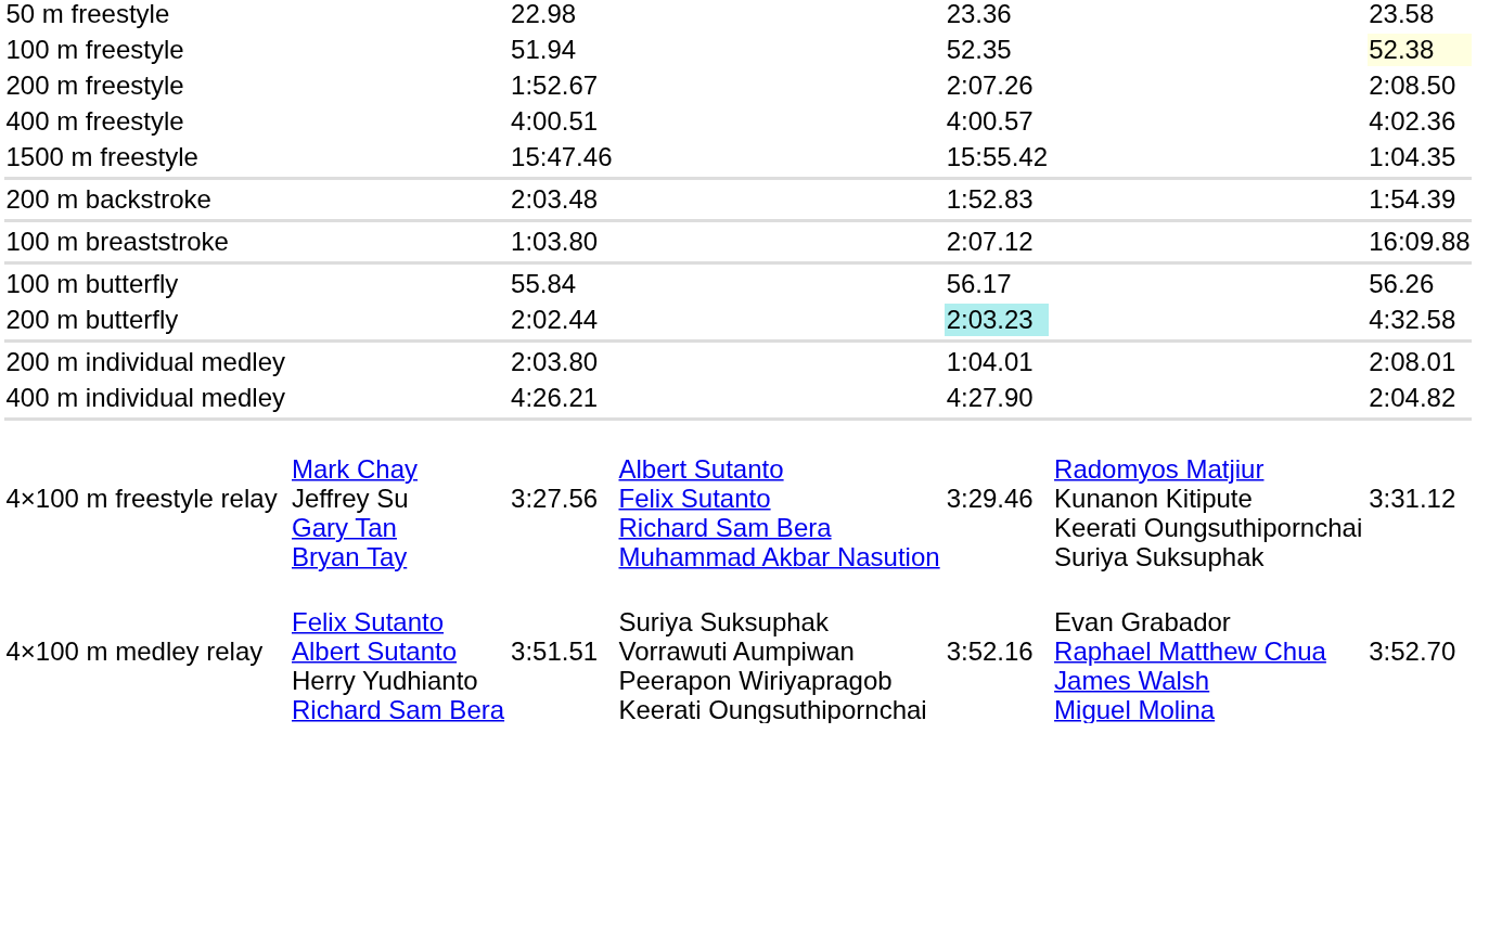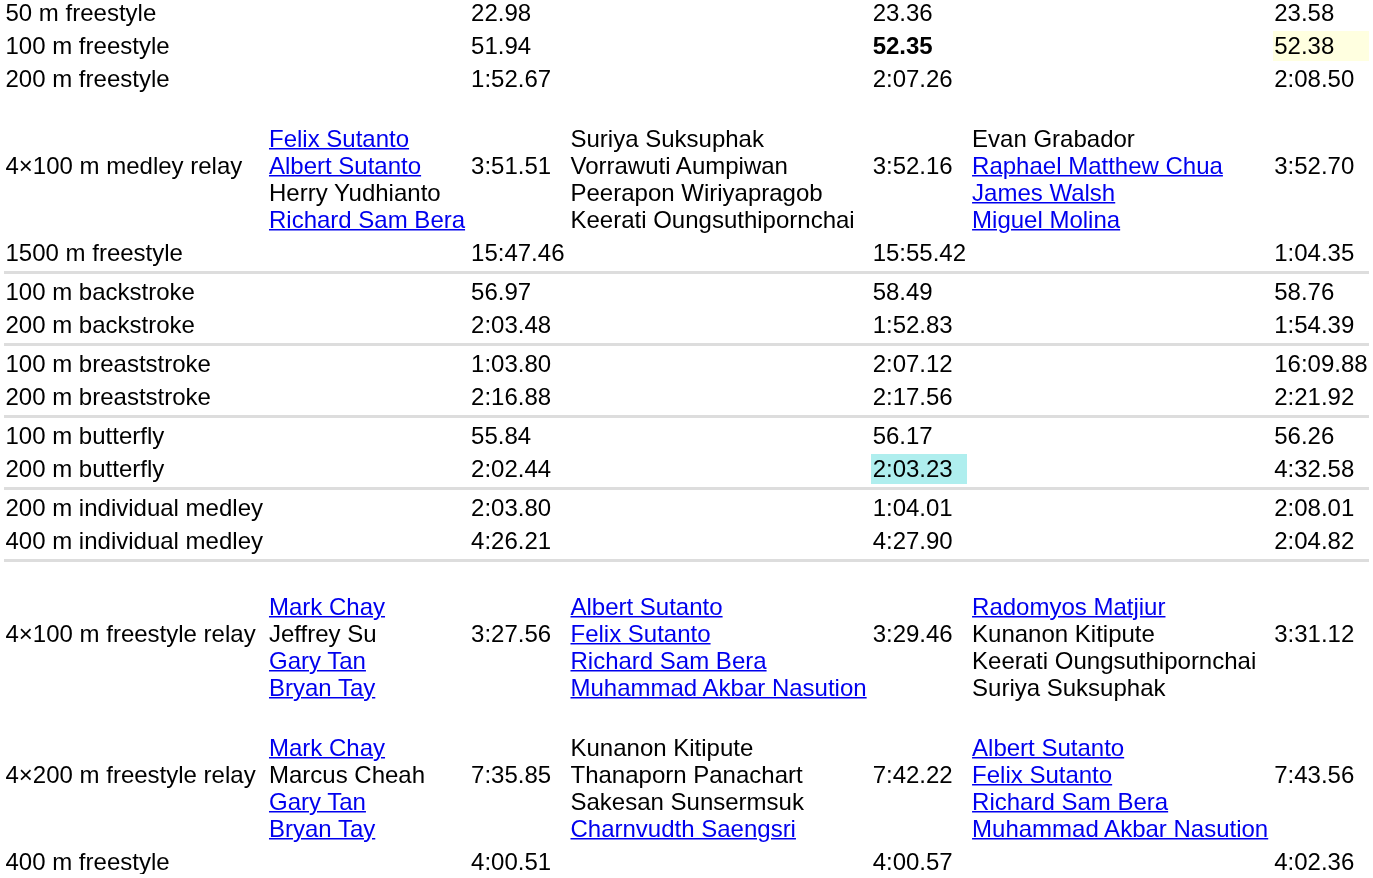100 m freestyle | column 5: normal -> bold
rows swapped: 400 m freestyle <-> 4×100 m medley relay
+ row: 100 m backstroke | 56.97 | 58.49 | 58.76
+ row: 200 m breaststroke | 2:16.88 | 2:17.56 | 2:21.92
+ row: 4×200 m freestyle relay | Mark Chay Marcus Cheah Gary Tan Bryan Tay | 7:35.85 | Kunanon Kitipute Thanaporn Panachart Sakesan Sunsermsuk Charnvudth Saengsri | 7:42.22 | Albert Sutanto Felix Sutanto Richard Sam Bera Muhammad Akbar Nasution | 7:43.56
